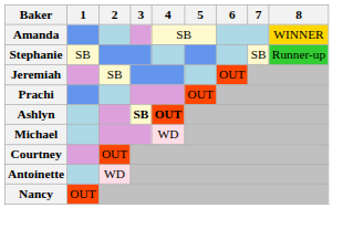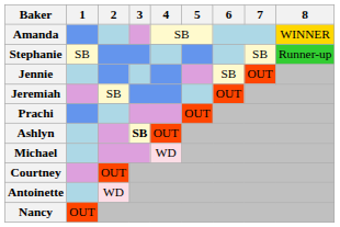+ row: Jennie | SB | OUT
Ashlyn | 4: bold -> normal
